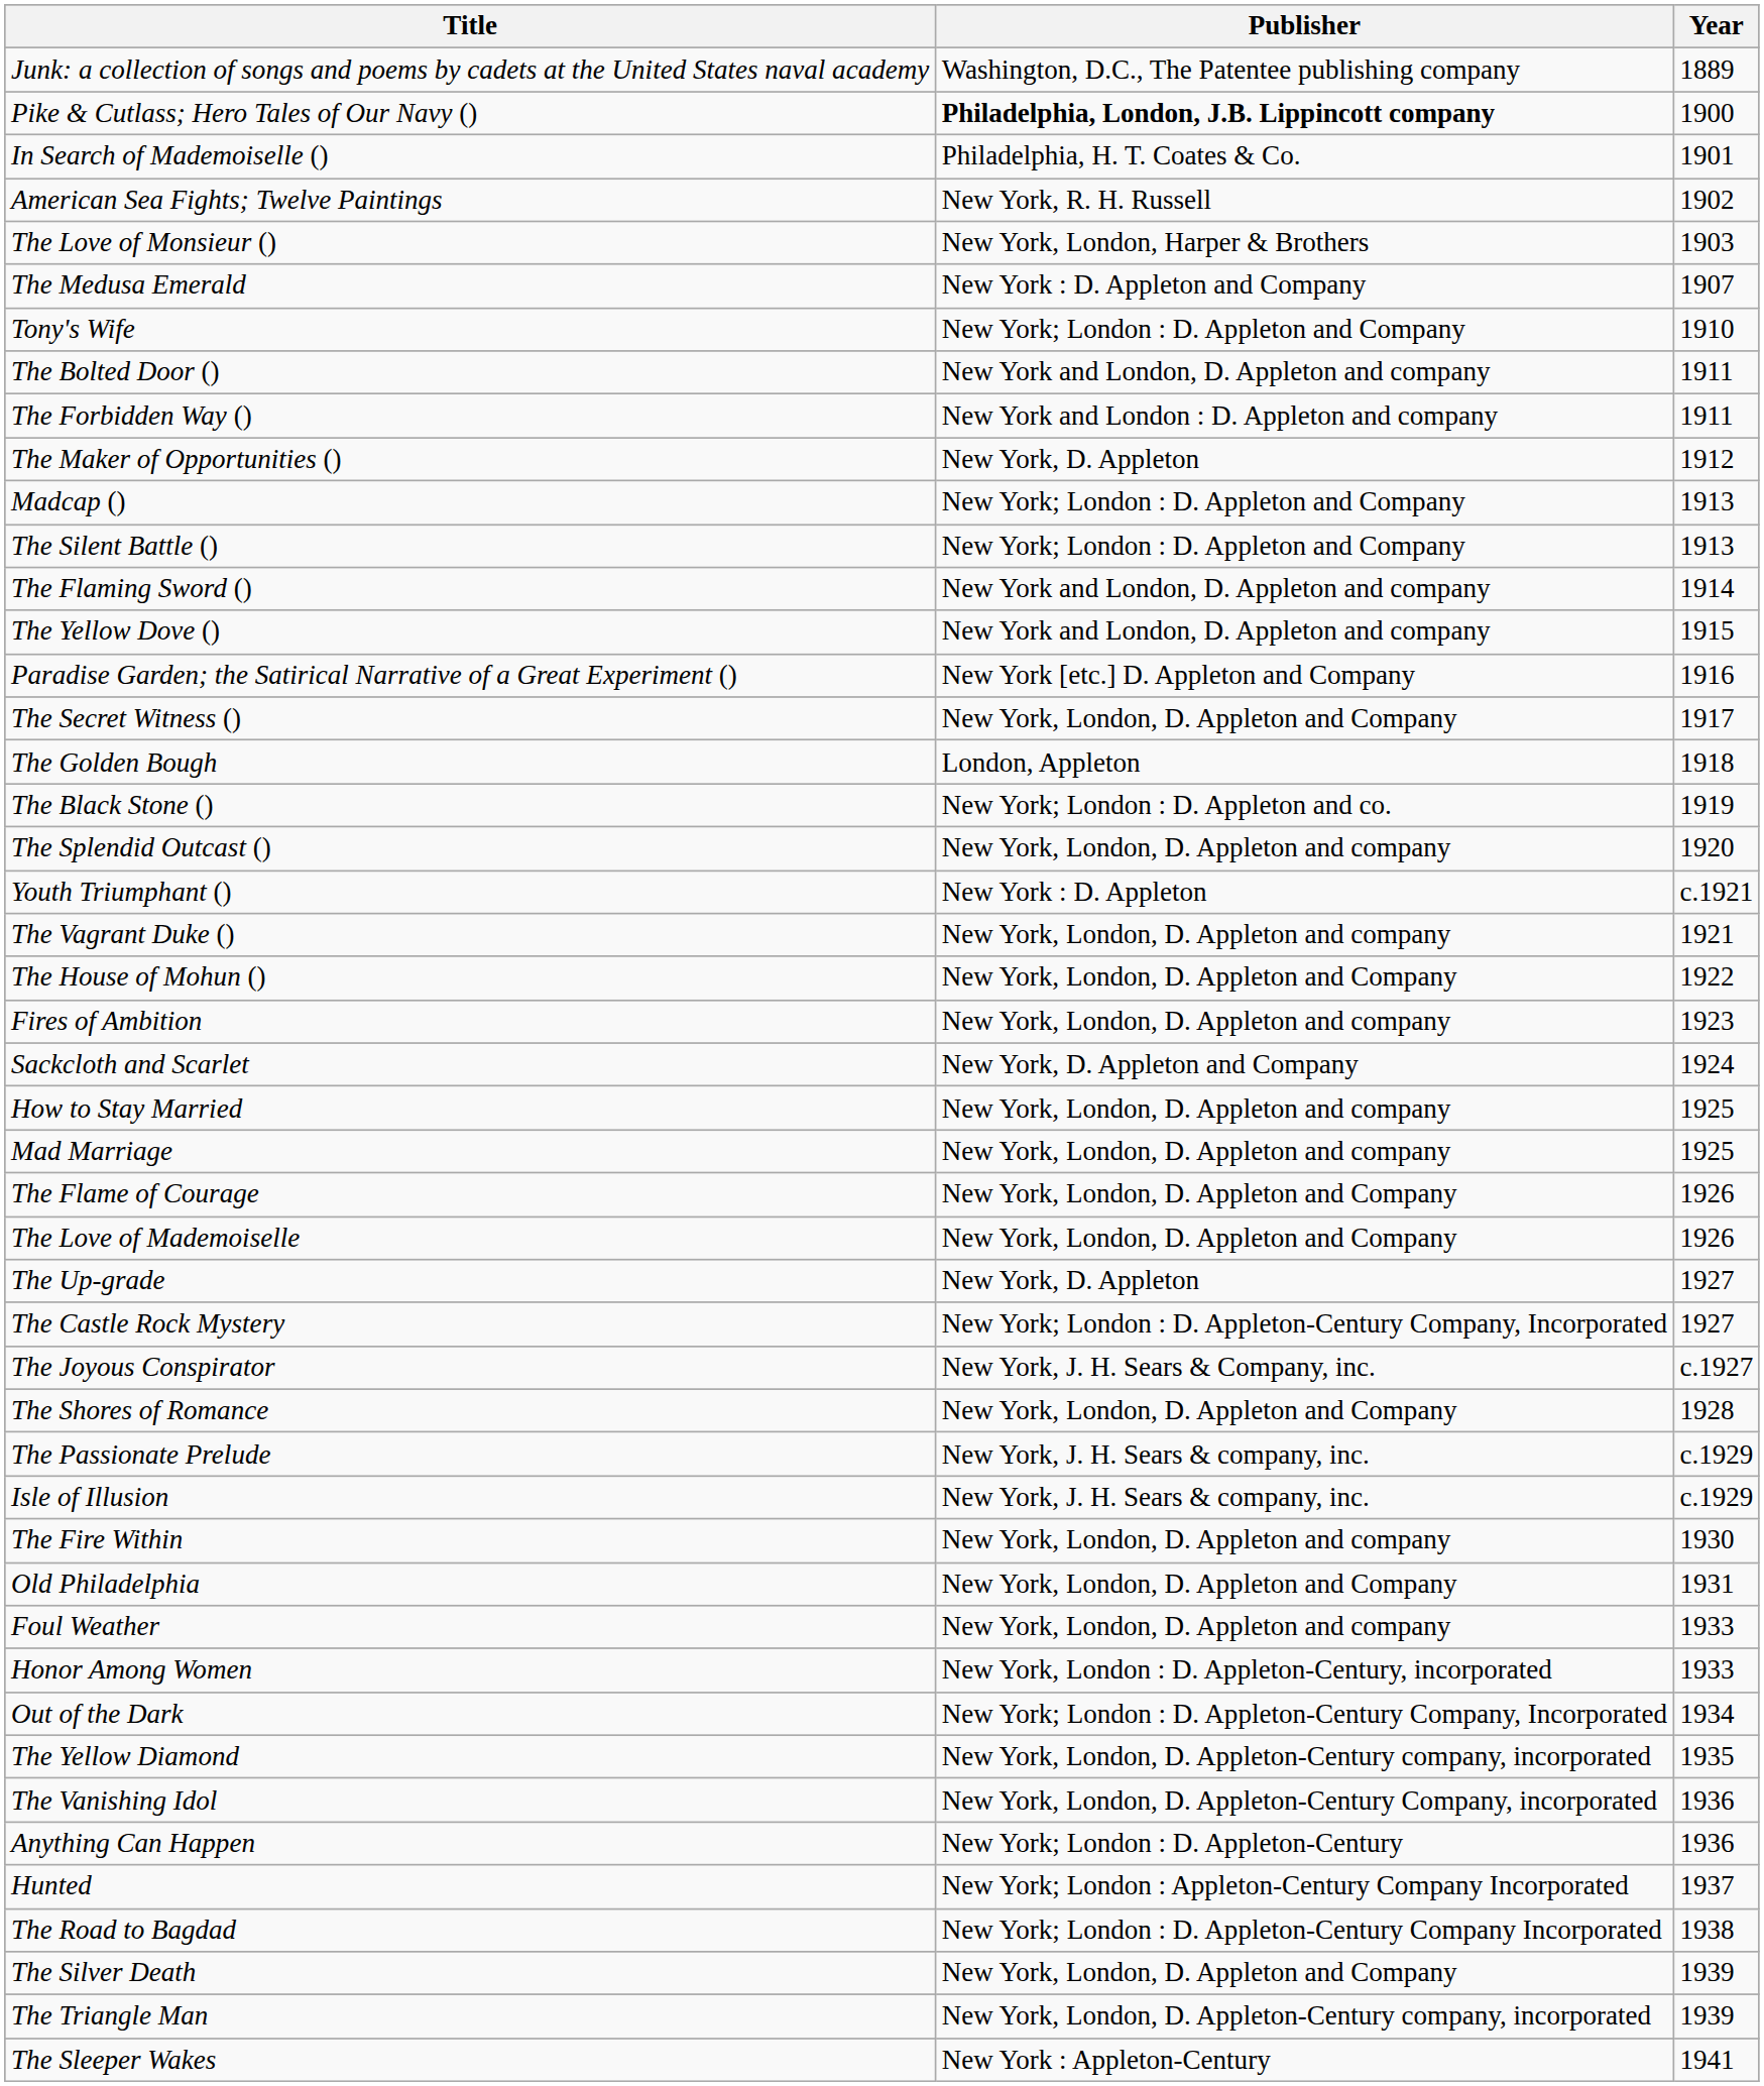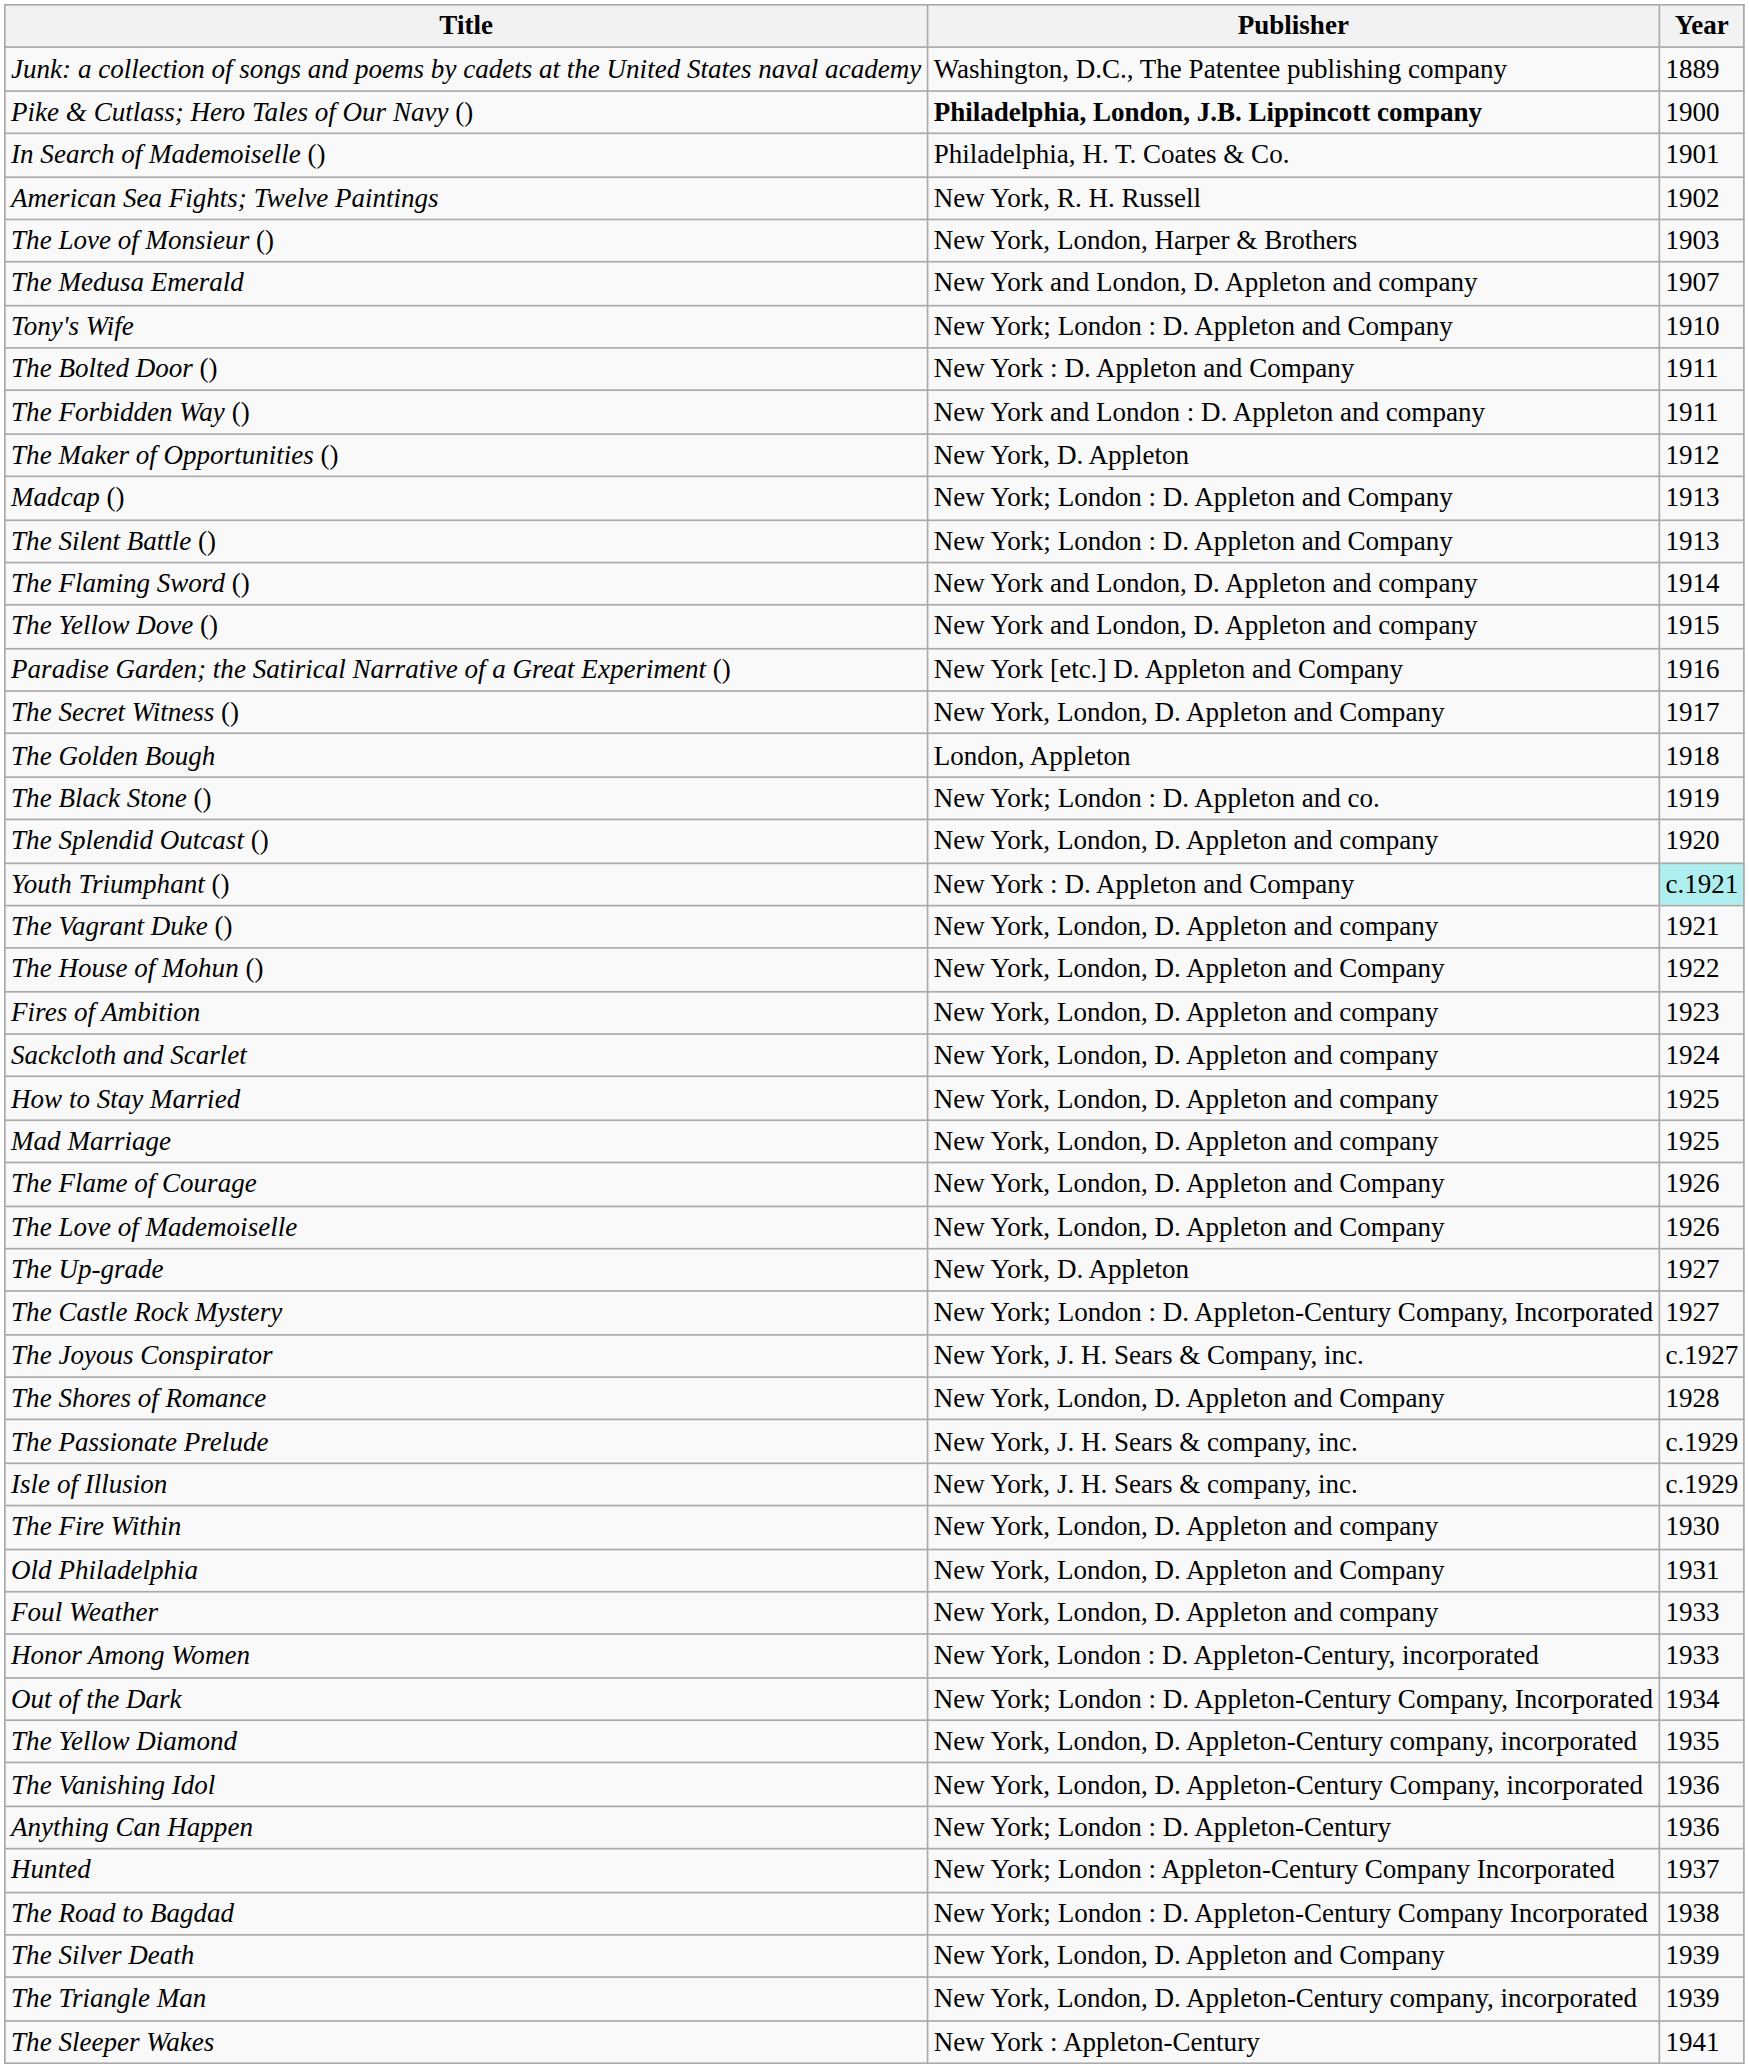The Medusa Emerald | Publisher: New York : D. Appleton and Company -> New York and London, D. Appleton and company
The Bolted Door () | Publisher: New York and London, D. Appleton and company -> New York : D. Appleton and Company
Youth Triumphant () | Publisher: New York : D. Appleton -> New York : D. Appleton and Company
Youth Triumphant () | Year: no background -> paleturquoise background
Sackcloth and Scarlet | Publisher: New York, D. Appleton and Company -> New York, London, D. Appleton and company
